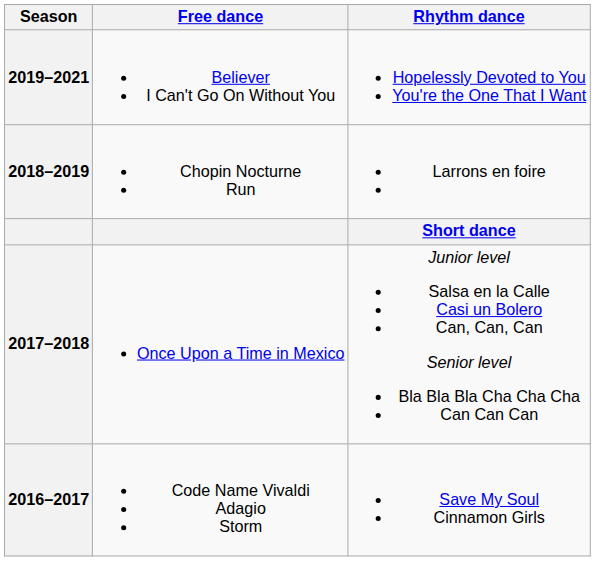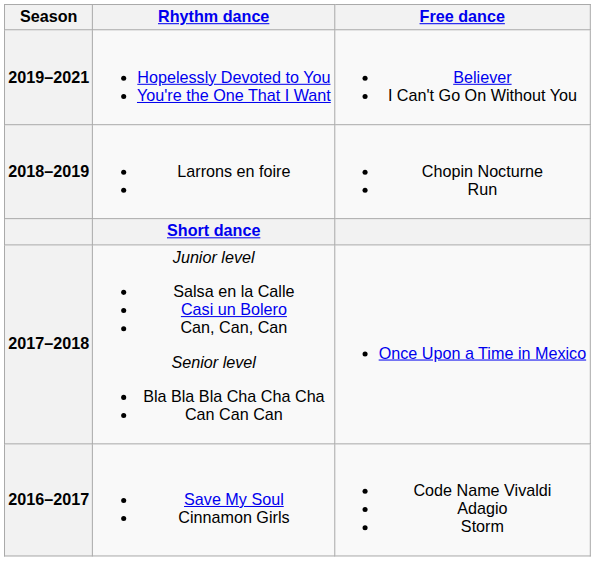columns swapped: Rhythm dance <-> Free dance
